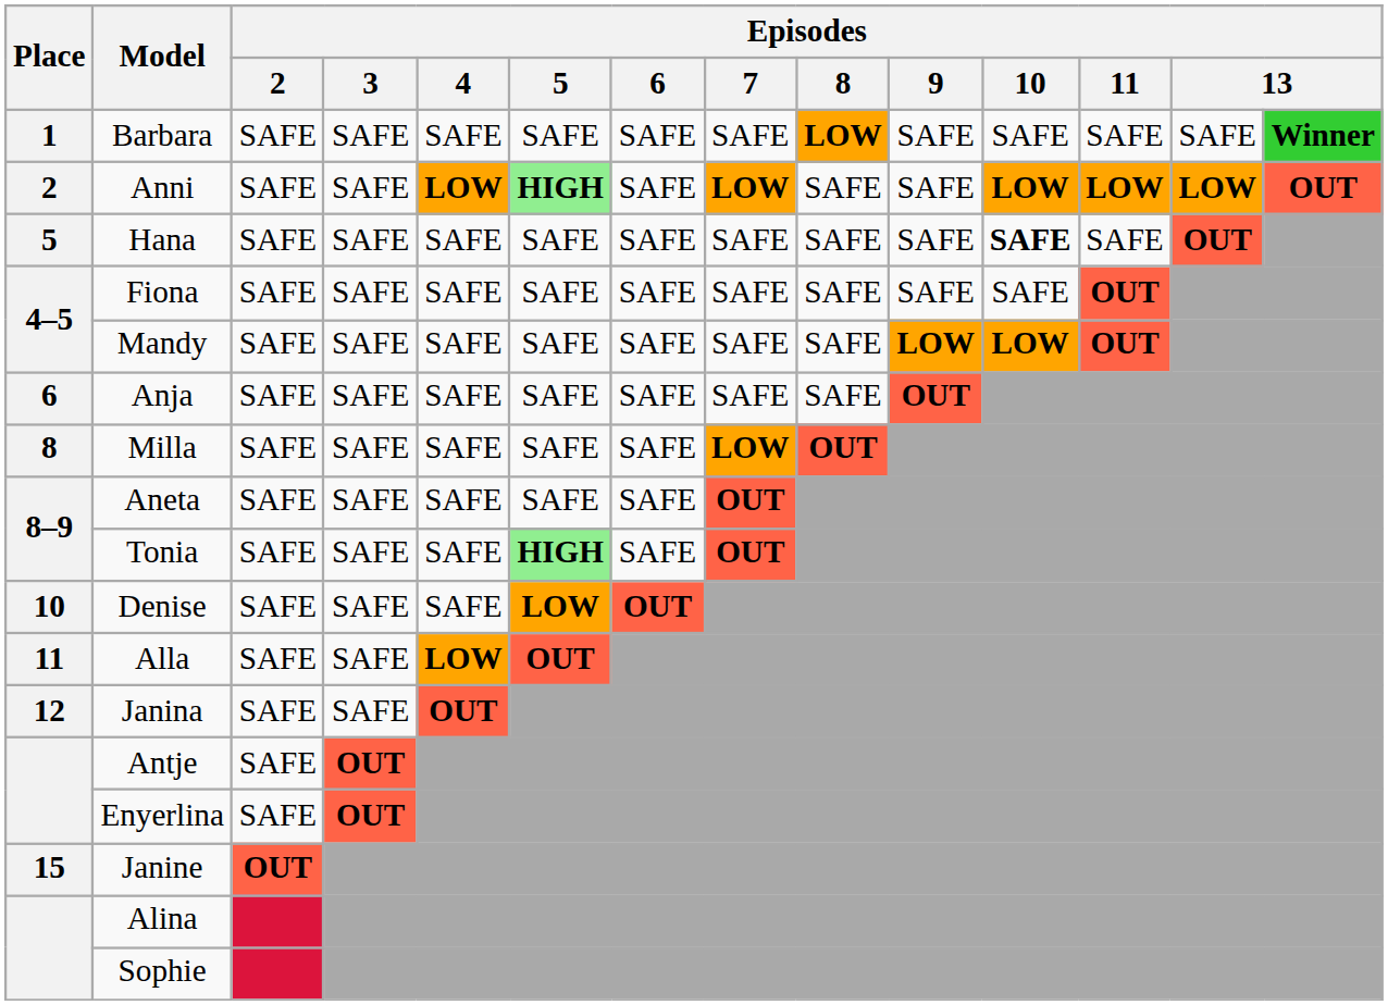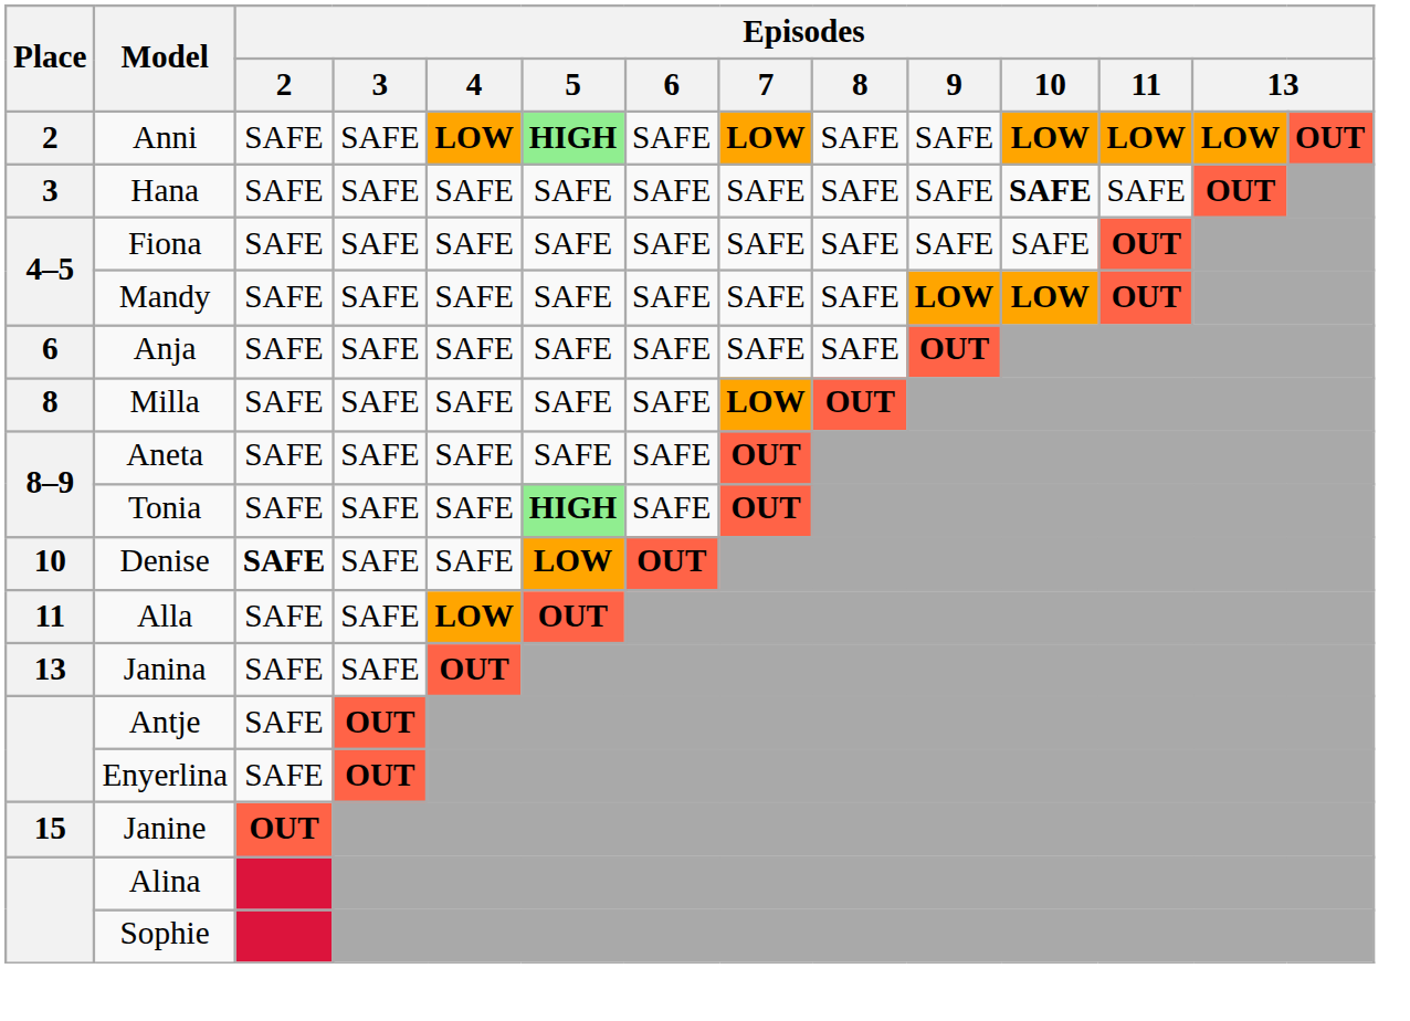- row: 1 | Barbara | SAFE | SAFE | SAFE | SAFE | SAFE | SAFE | LOW | SAFE | SAFE | SAFE | SAFE | Winner
Hana | Place: 5 -> 3
Denise | Episodes / 2: normal -> bold
Janina | Place: 12 -> 13
